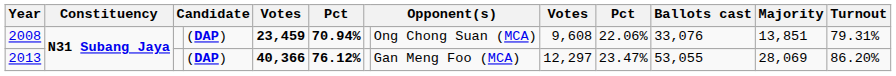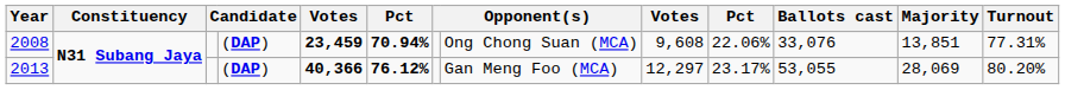2008 | Turnout: 79.31% -> 77.31%
2013 | column 10: 23.47% -> 23.17%
2013 | Turnout: 86.20% -> 80.20%
